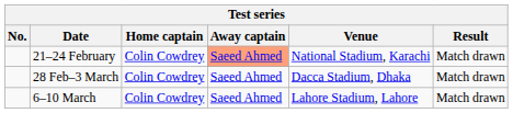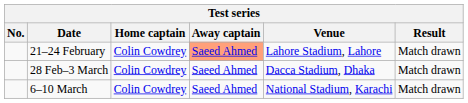21–24 February | Venue: National Stadium, Karachi -> Lahore Stadium, Lahore
6–10 March | Venue: Lahore Stadium, Lahore -> National Stadium, Karachi
